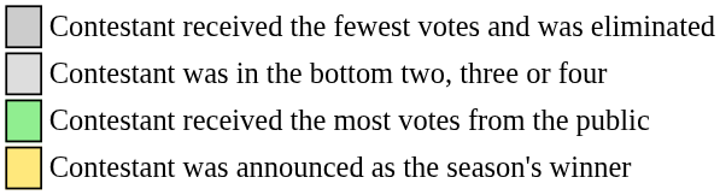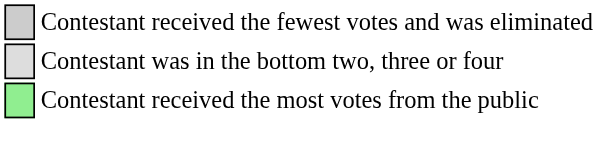- row: Contestant was announced as the season's winner
